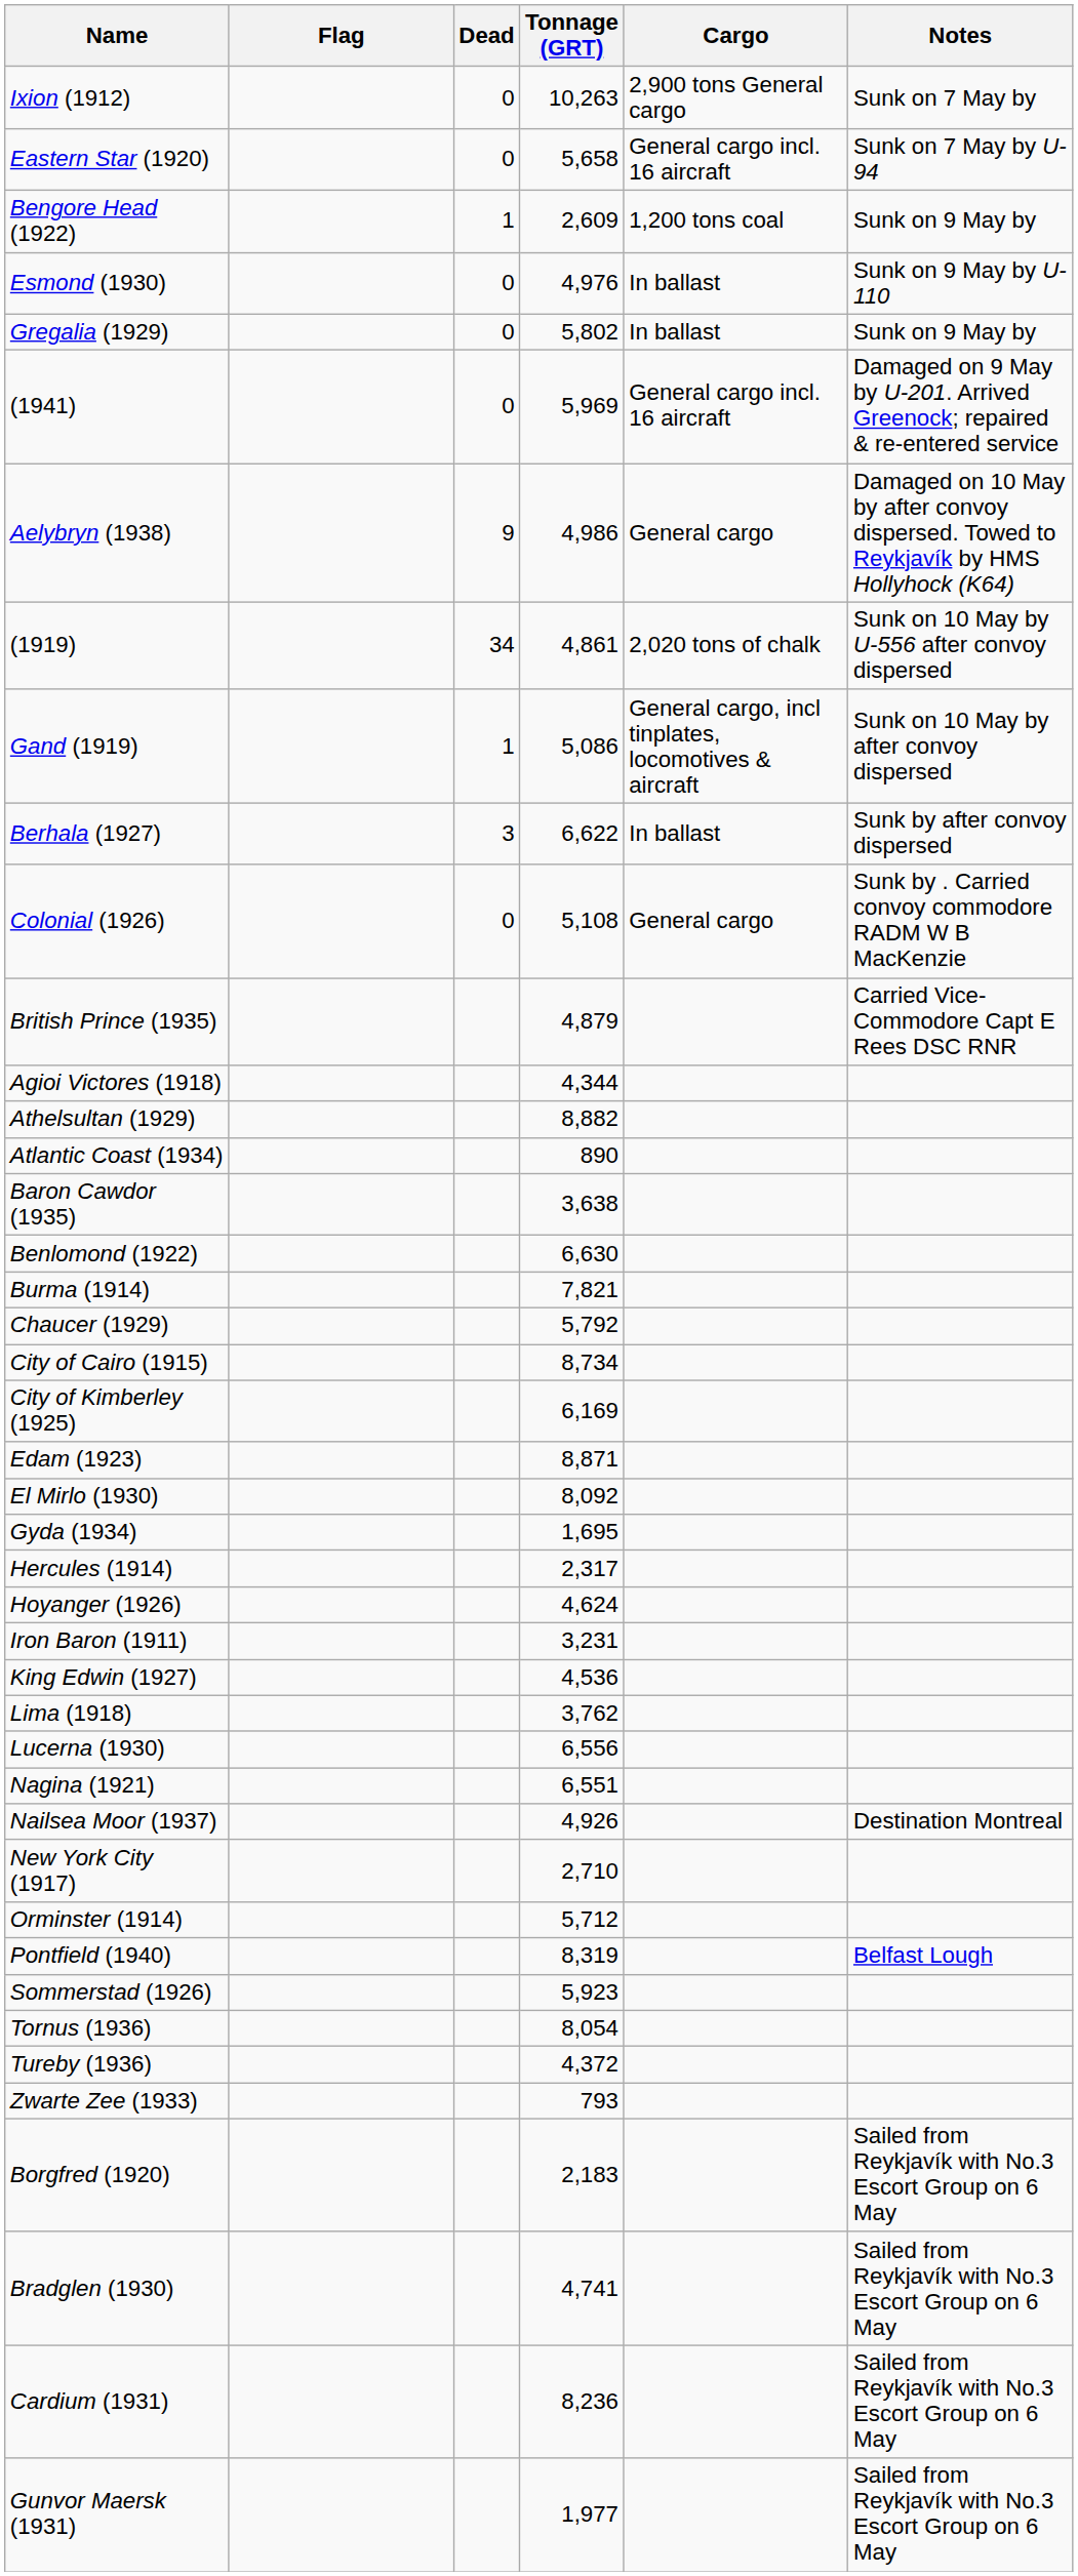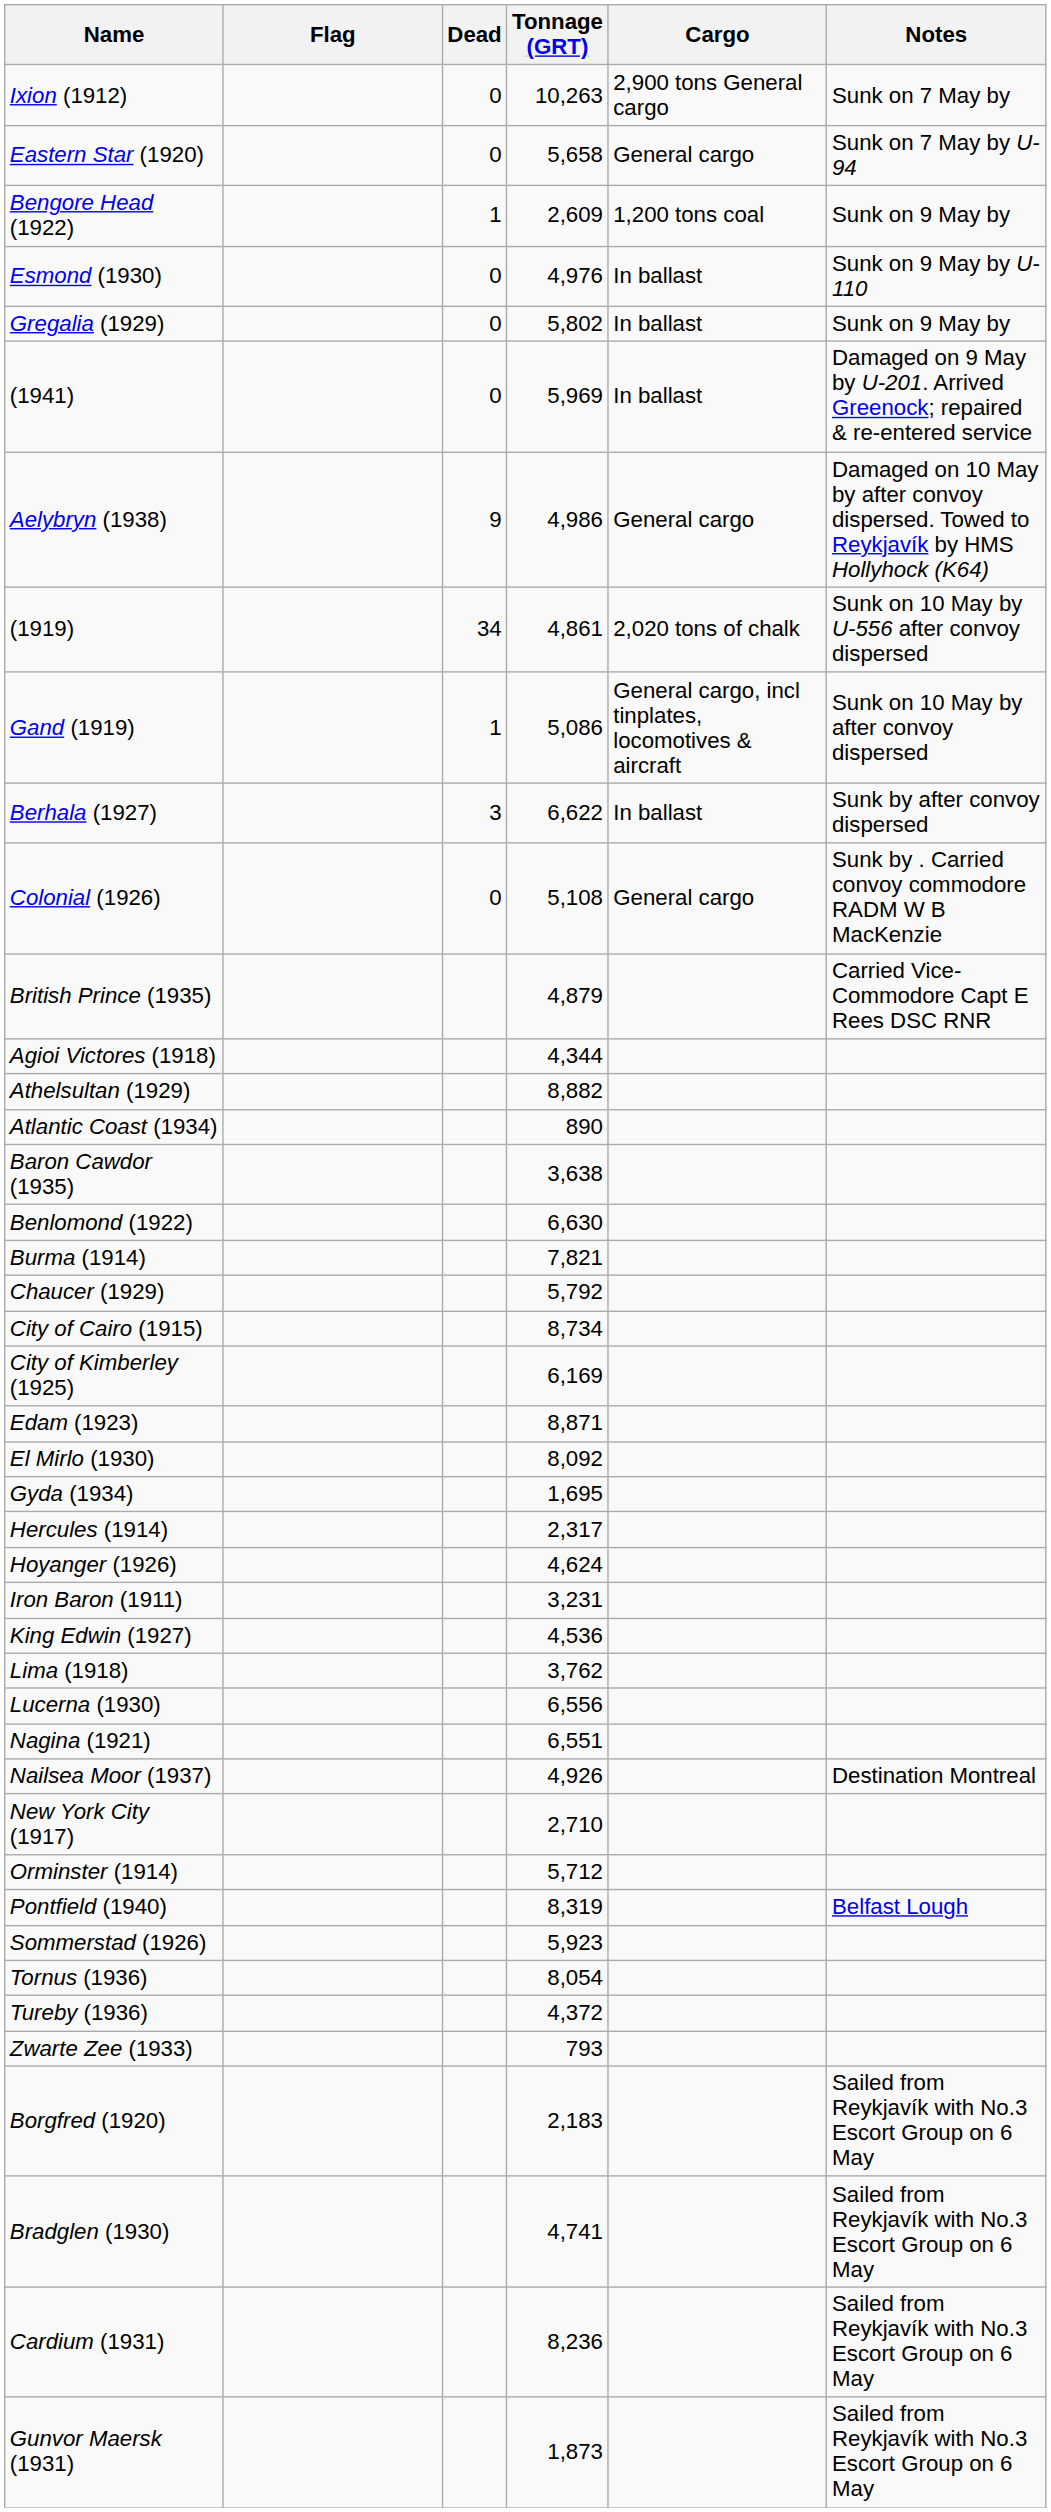Eastern Star (1920) | Cargo: General cargo incl. 16 aircraft -> General cargo
(1941) | Cargo: General cargo incl. 16 aircraft -> In ballast
Gunvor Maersk (1931) | Tonnage (GRT): 1,977 -> 1,873
